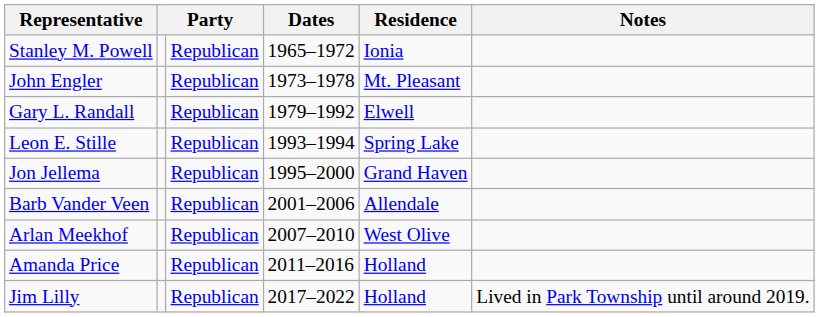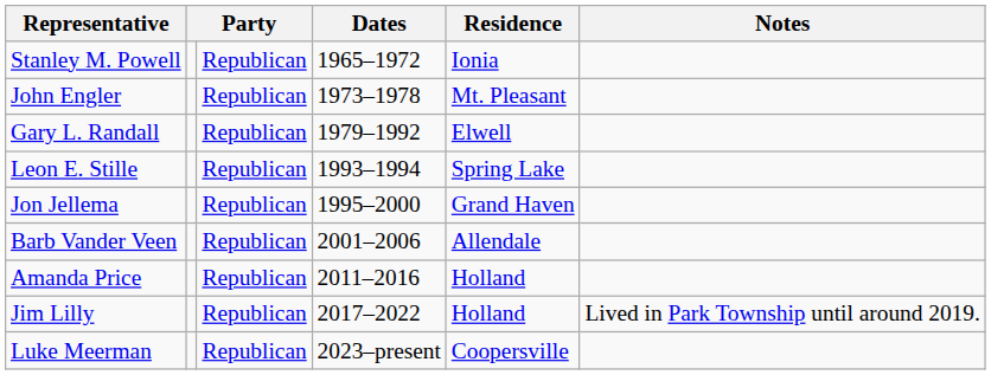- row: Arlan Meekhof | Republican | 2007–2010 | West Olive
+ row: Luke Meerman | Republican | 2023–present | Coopersville
